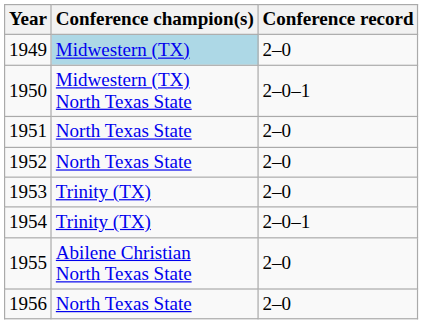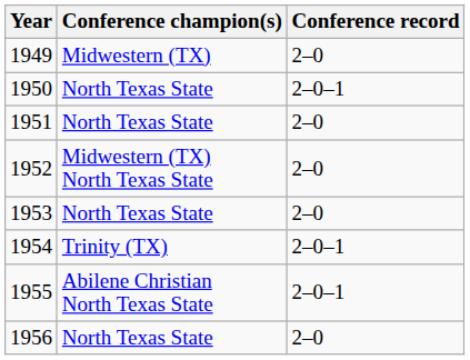1949 | Conference champion(s): lightblue background -> no background
1950 | Conference champion(s): Midwestern (TX) North Texas State -> North Texas State
1952 | Conference champion(s): North Texas State -> Midwestern (TX) North Texas State
1953 | Conference champion(s): Trinity (TX) -> North Texas State
1955 | Conference record: 2–0 -> 2–0–1
